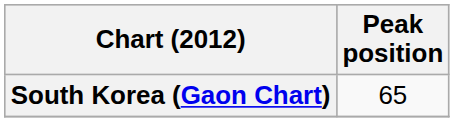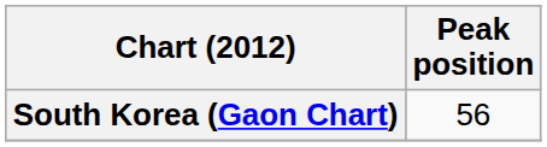South Korea (Gaon Chart) | Peak position: 65 -> 56
